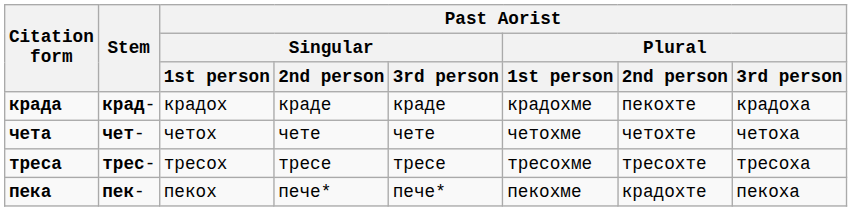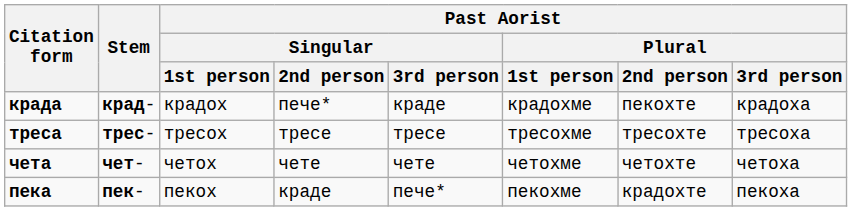крада | Past Aorist / Singular / 2nd person: краде -> пече*
rows swapped: чета <-> треса
пека | Past Aorist / Singular / 2nd person: пече* -> краде
